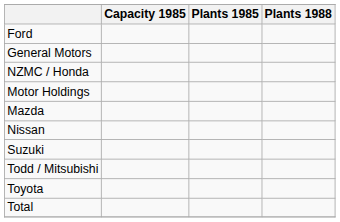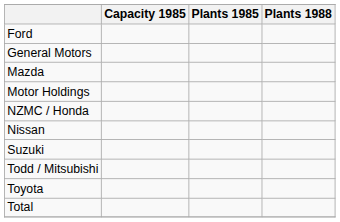rows swapped: Mazda <-> NZMC / Honda
